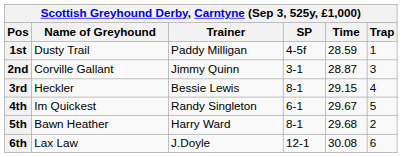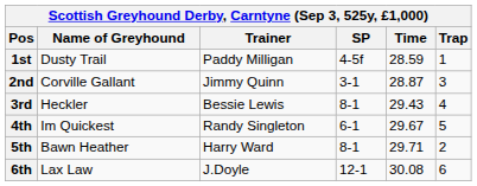3rd | Time: 29.15 -> 29.43
5th | Time: 29.68 -> 29.71
